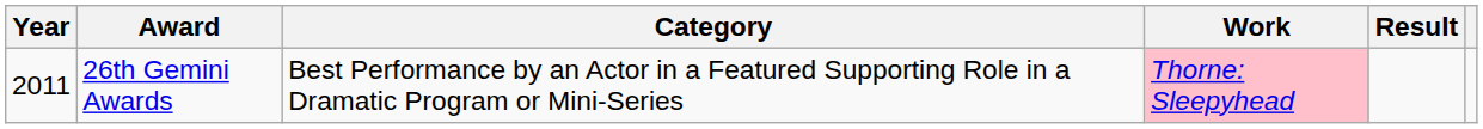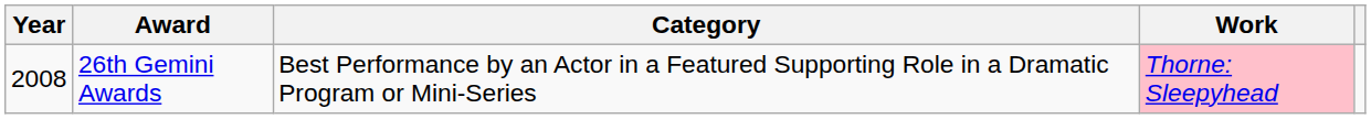- column: Result
26th Gemini Awards | Year: 2011 -> 2008
